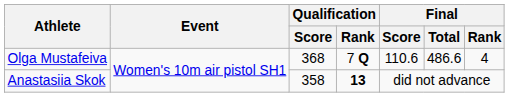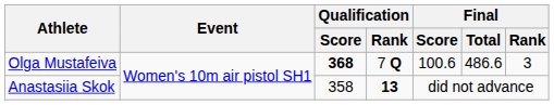Olga Mustafeiva | Qualification / Score: normal -> bold
Olga Mustafeiva | Final / Score: 110.6 -> 100.6
Olga Mustafeiva | Final / Rank: 4 -> 3
